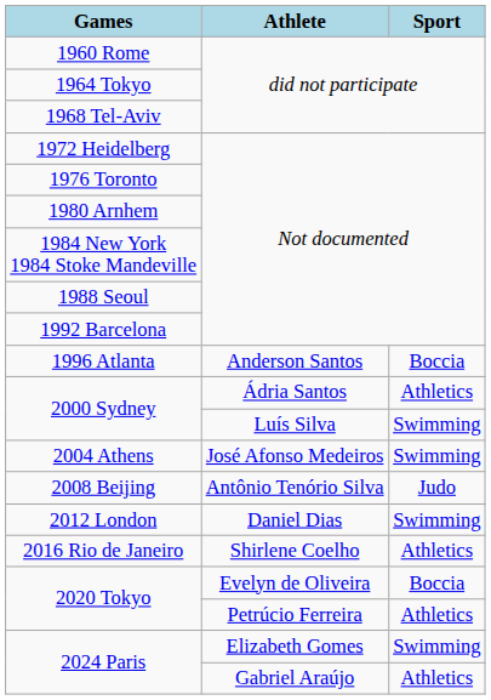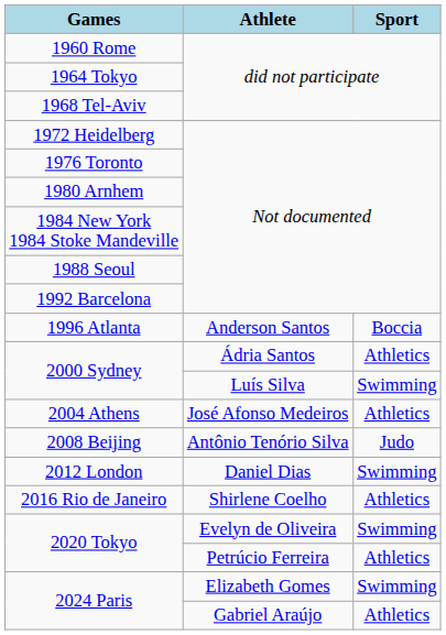2004 Athens | Sport: Swimming -> Athletics
2020 Tokyo / Evelyn de Oliveira | Sport: Boccia -> Swimming
